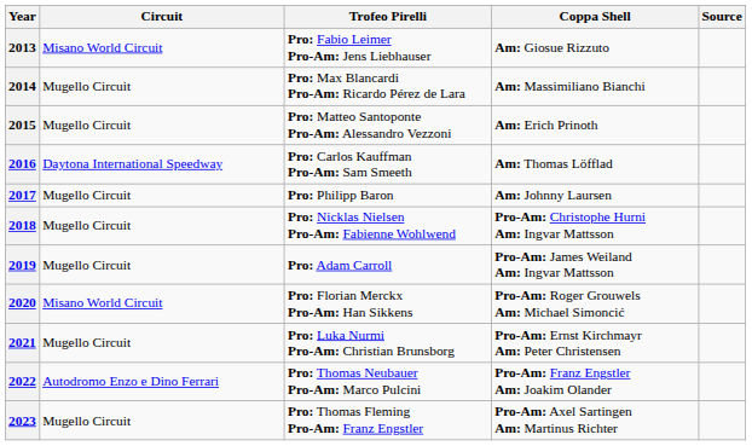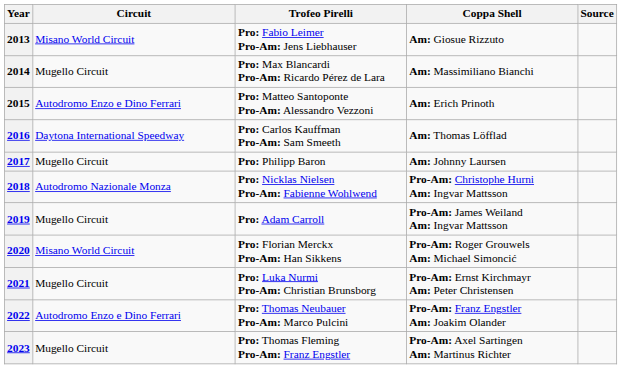2015 | Circuit: Mugello Circuit -> Autodromo Enzo e Dino Ferrari
2018 | Circuit: Mugello Circuit -> Autodromo Nazionale Monza
